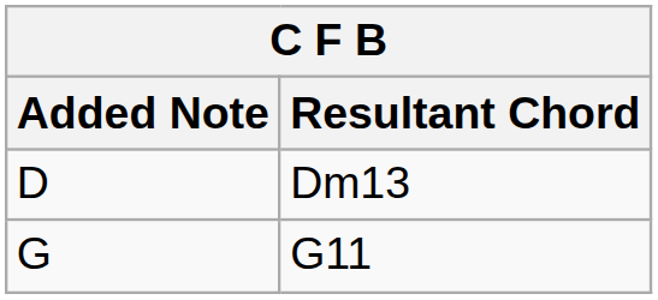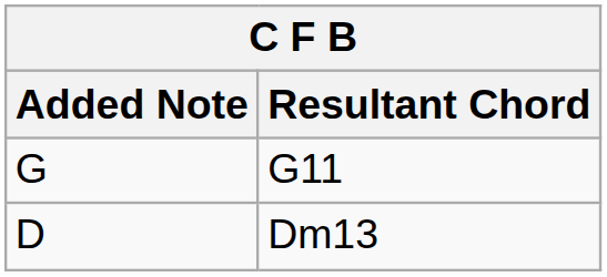rows swapped: Dm13 <-> G11
